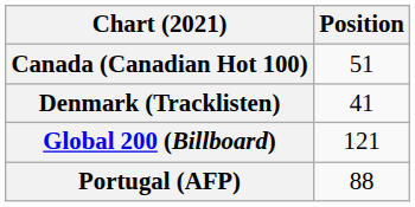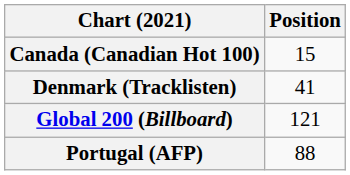Canada (Canadian Hot 100) | Position: 51 -> 15
